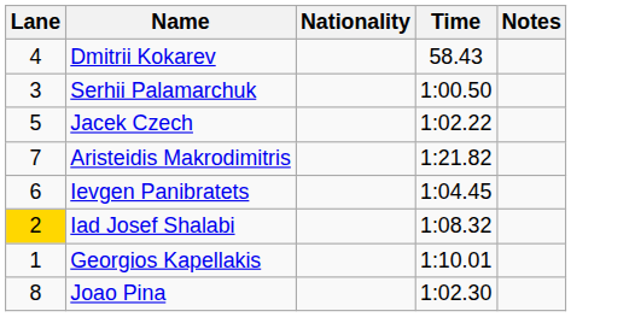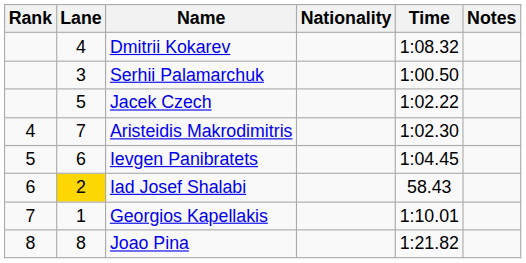+ column: Rank | 4 | 5 | 6 | 7 | 8
Dmitrii Kokarev | Time: 58.43 -> 1:08.32
Aristeidis Makrodimitris | Time: 1:21.82 -> 1:02.30
Iad Josef Shalabi | Time: 1:08.32 -> 58.43
Joao Pina | Time: 1:02.30 -> 1:21.82
